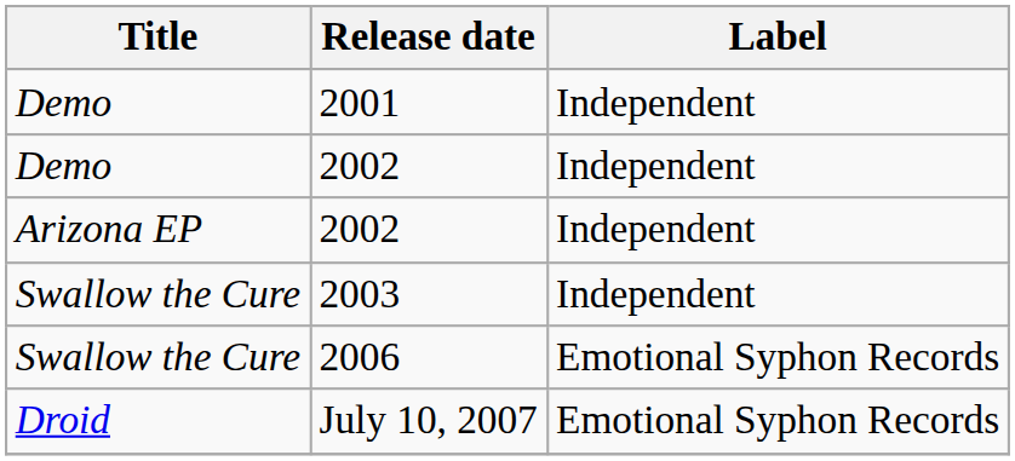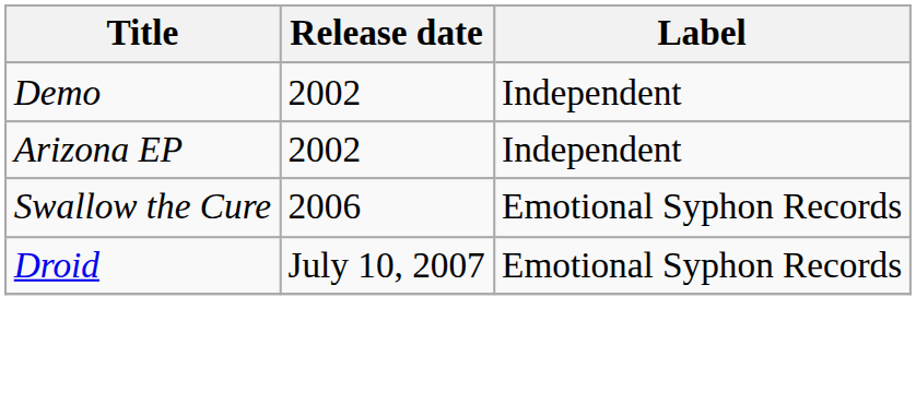- row: Demo | 2001 | Independent
- row: Swallow the Cure | 2003 | Independent
